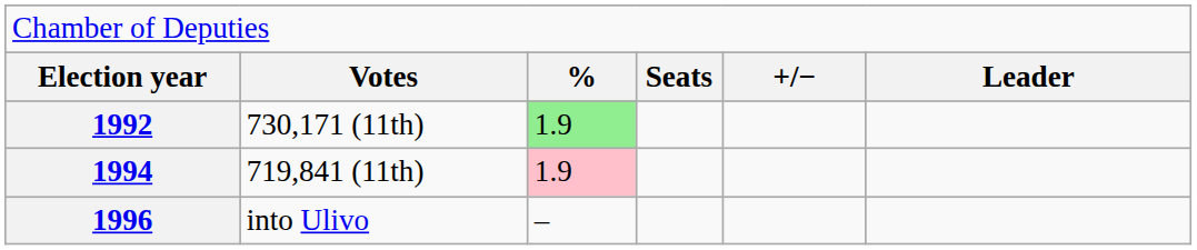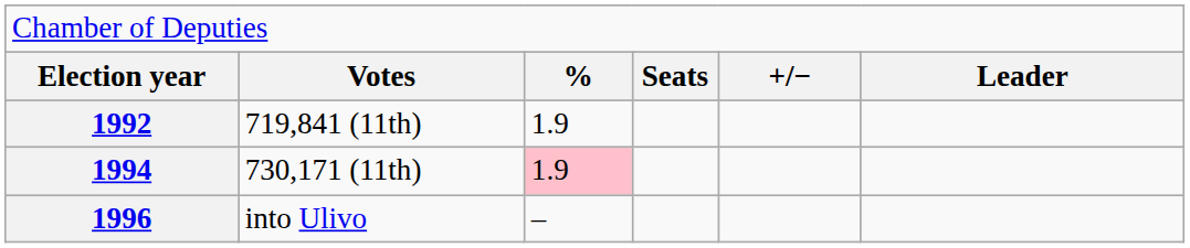1992 | column 2: 730,171 (11th) -> 719,841 (11th)
1992 | column 3: lightgreen background -> no background
1994 | column 2: 719,841 (11th) -> 730,171 (11th)
